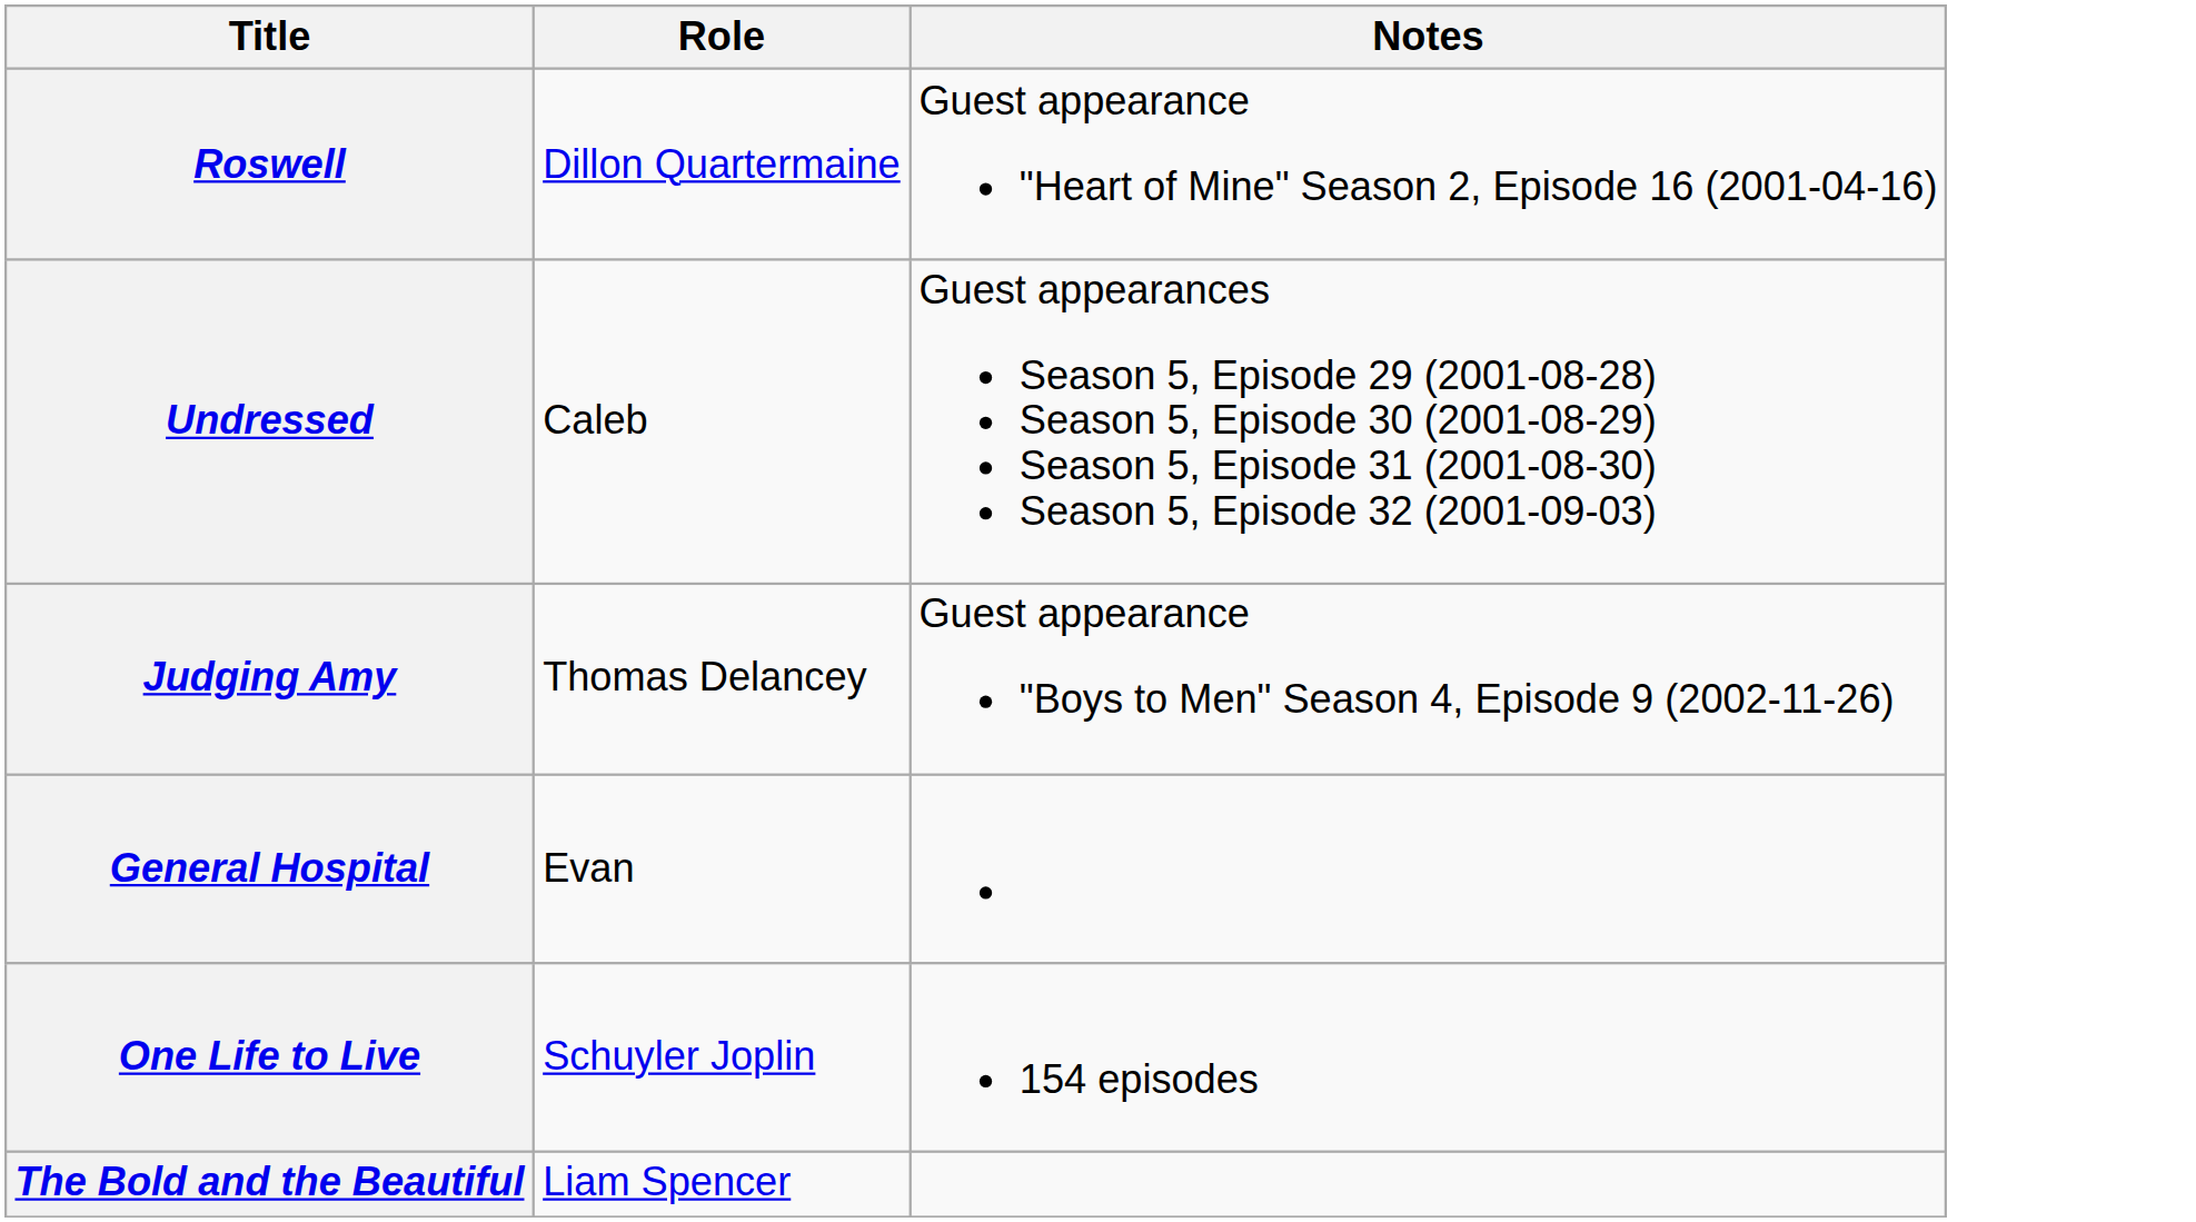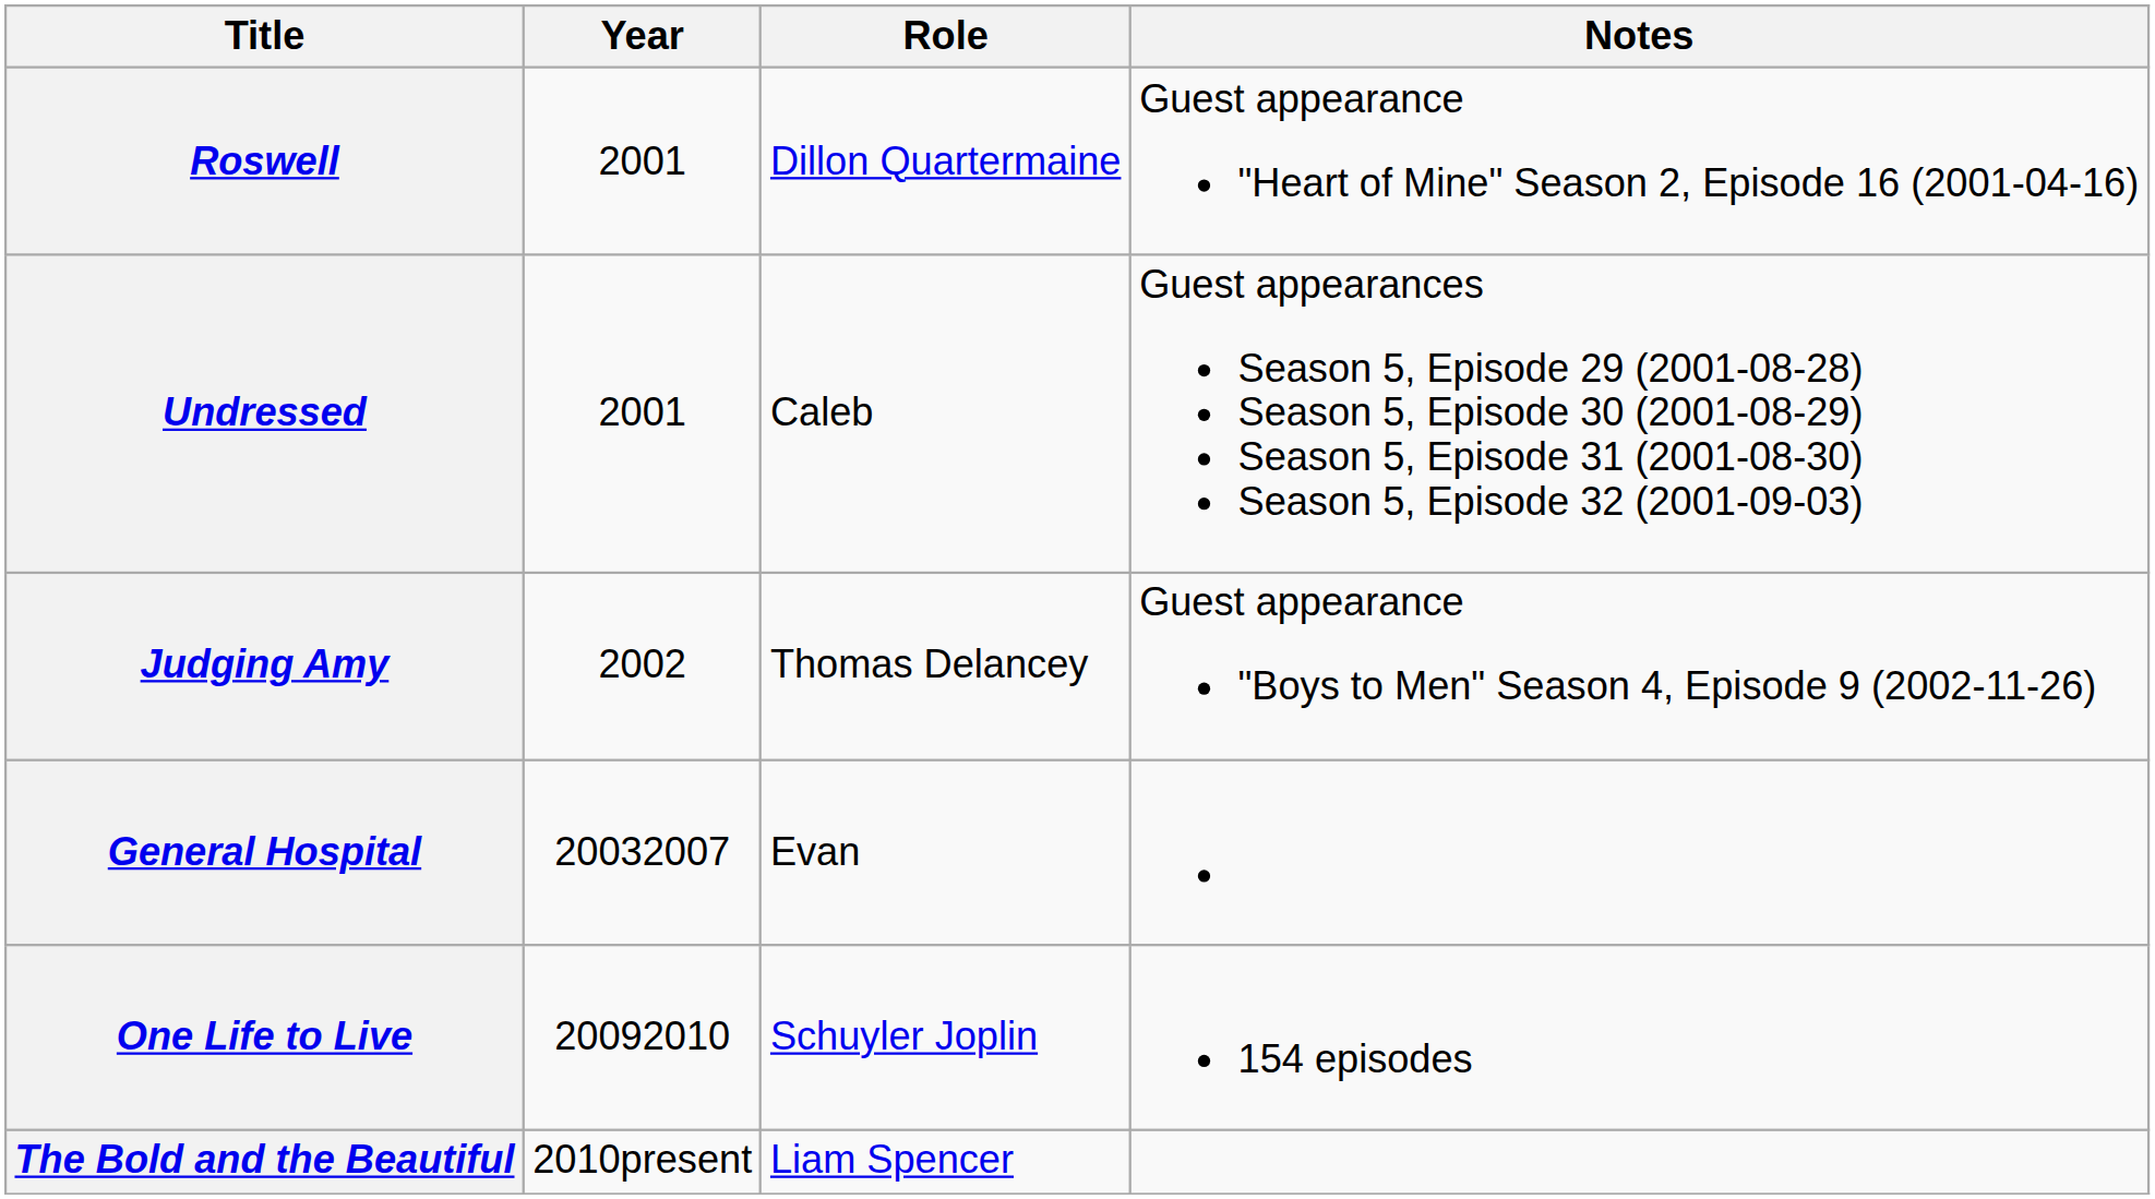+ column: Year | 2001 | 2001 | 2002 | 20032007 | 20092010 | 2010present
